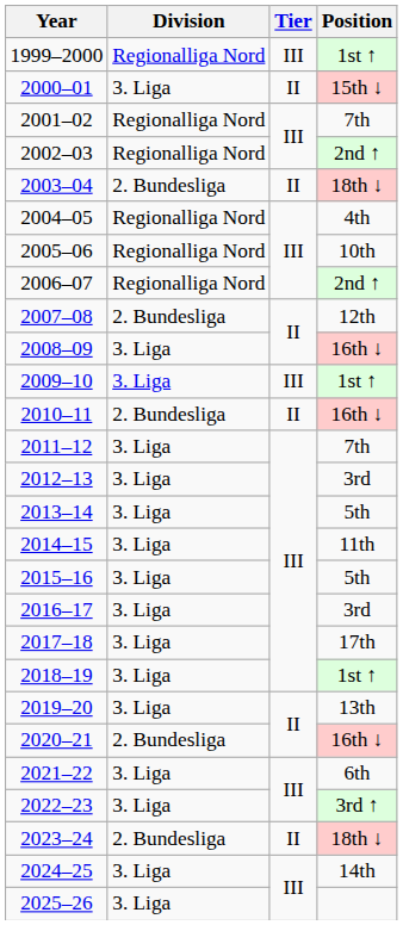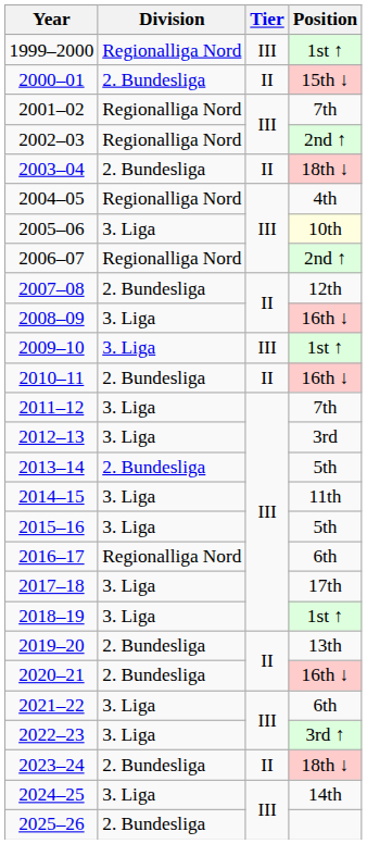2000–01 | Division: 3. Liga -> 2. Bundesliga
2005–06 | Division: Regionalliga Nord -> 3. Liga
2005–06 | Position: no background -> lightyellow background
2013–14 | Division: 3. Liga -> 2. Bundesliga
2016–17 | Division: 3. Liga -> Regionalliga Nord
2016–17 | Position: 3rd -> 6th
2019–20 | Division: 3. Liga -> 2. Bundesliga
2025–26 | Division: 3. Liga -> 2. Bundesliga
